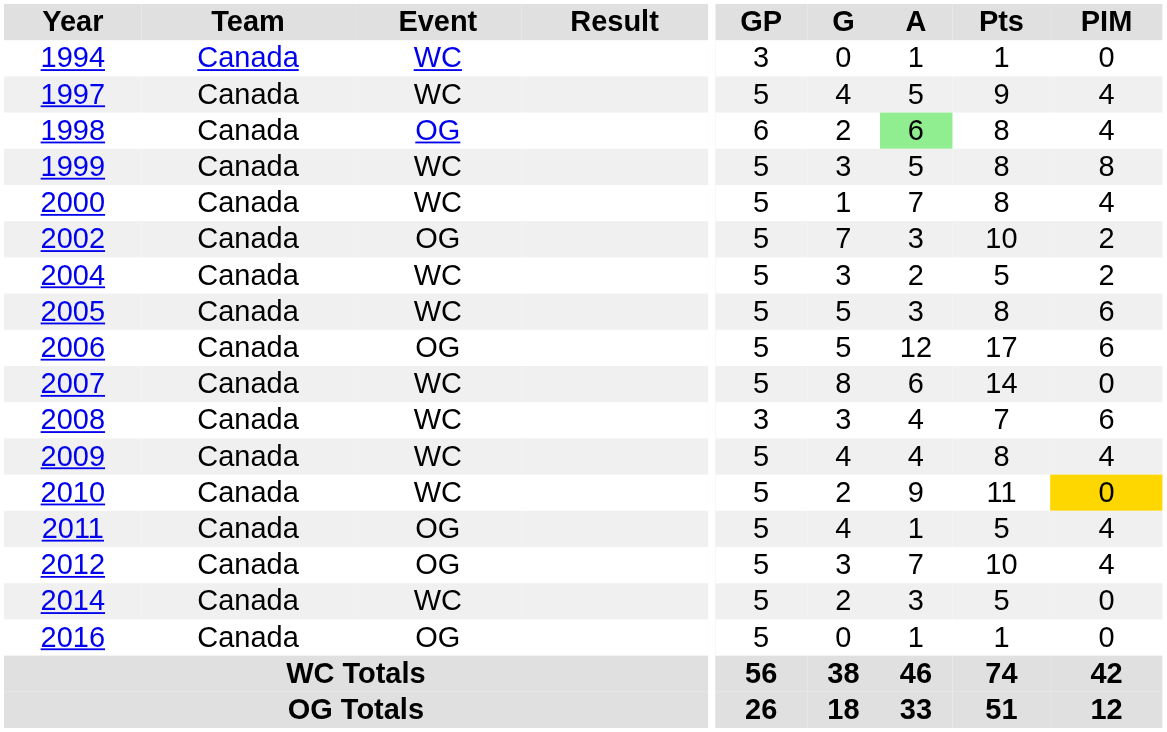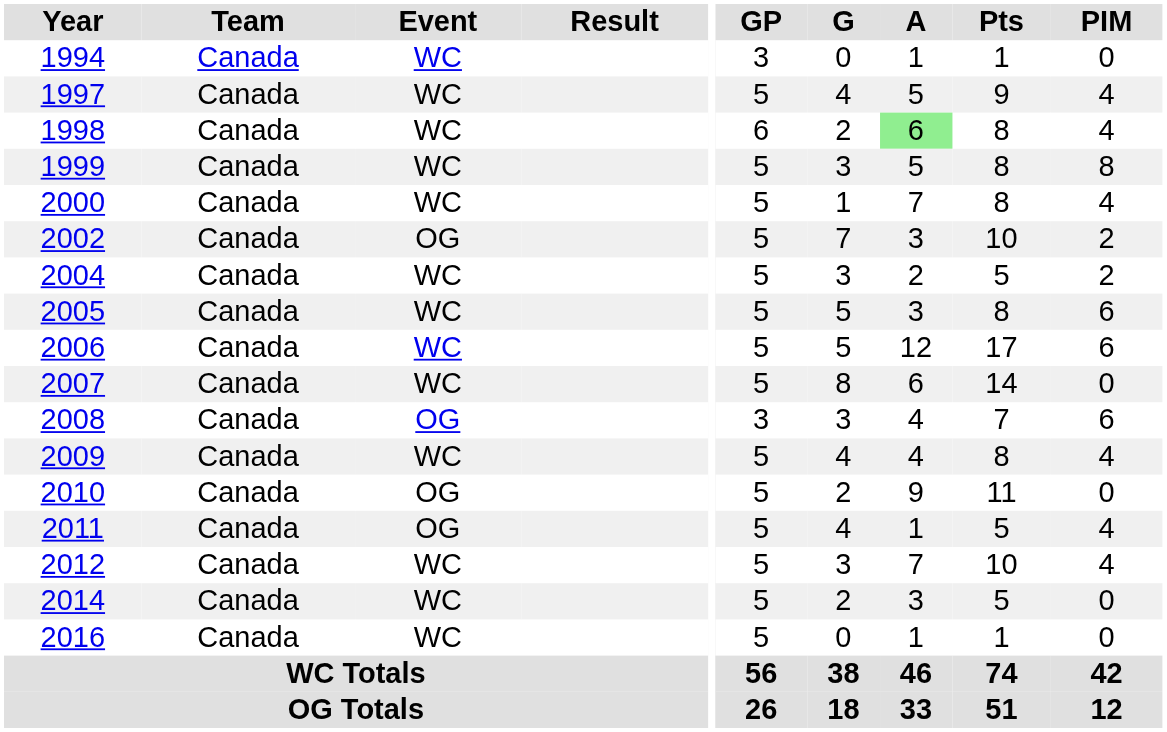1998 | Event: OG -> WC
2006 | Event: OG -> WC
2008 | Event: WC -> OG
2010 | Event: WC -> OG
2010 | PIM: gold background -> no background
2012 | Event: OG -> WC
2016 | Event: OG -> WC
